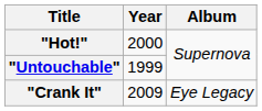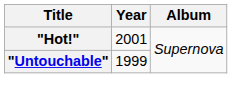"Hot!" | Year: 2000 -> 2001
- row: "Crank It" | 2009 | Eye Legacy
